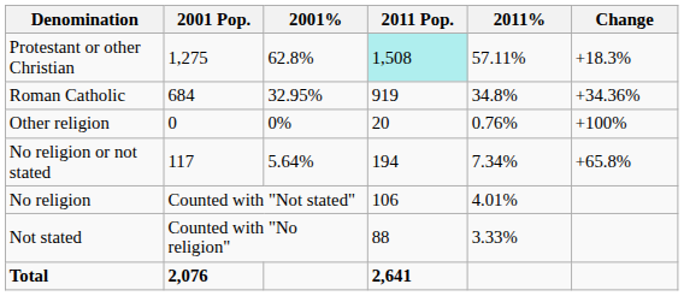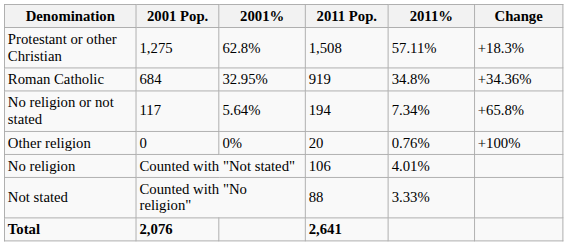Protestant or other Christian | 2011 Pop.: paleturquoise background -> no background
rows swapped: Other religion <-> No religion or not stated
